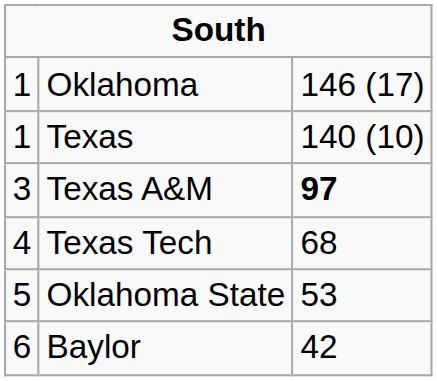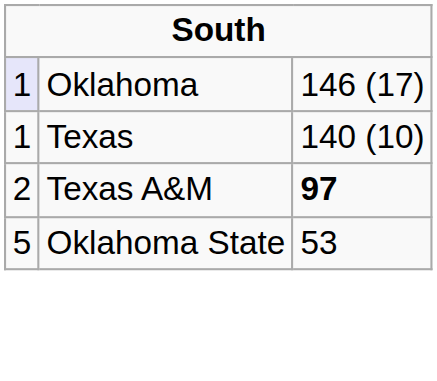Oklahoma | column 1: no background -> lavender background
Texas A&M | column 1: 3 -> 2
- row: 4 | Texas Tech | 68
- row: 6 | Baylor | 42
